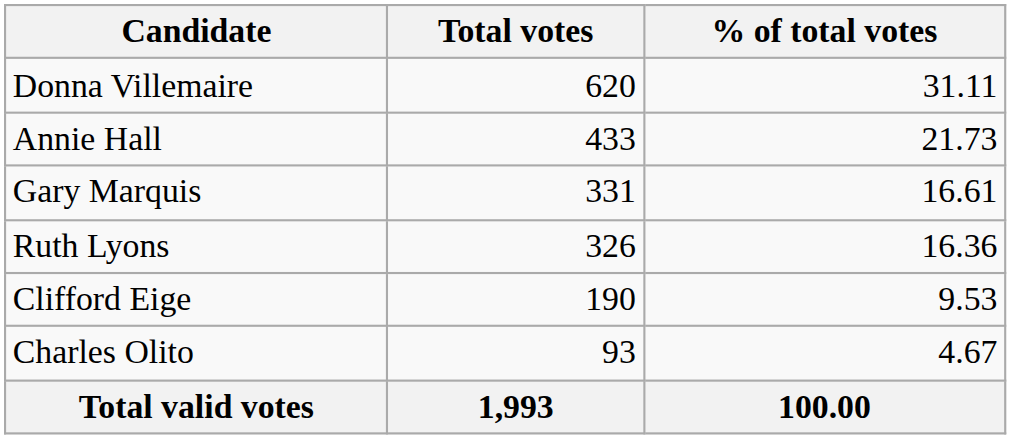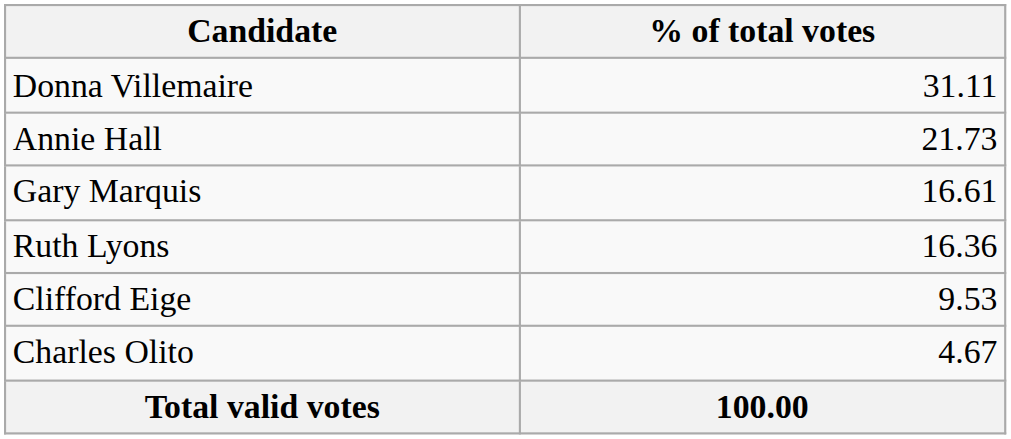- column: Total votes | 620 | 433 | 331 | 326 | 190 | 93 | 1,993
